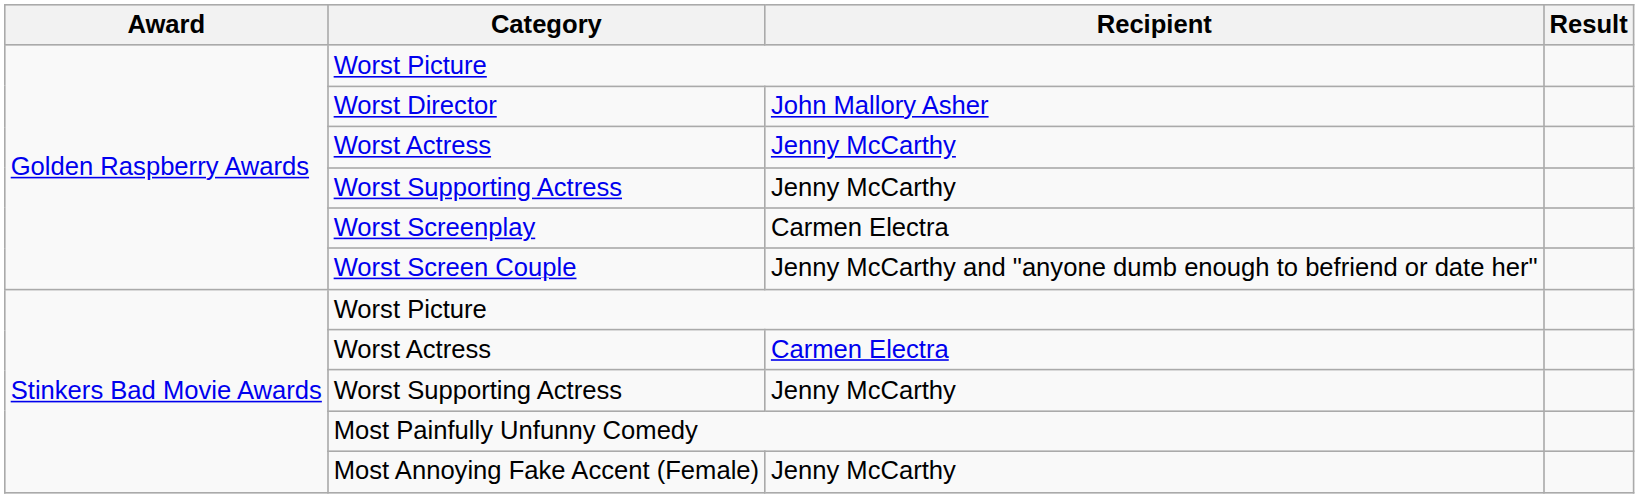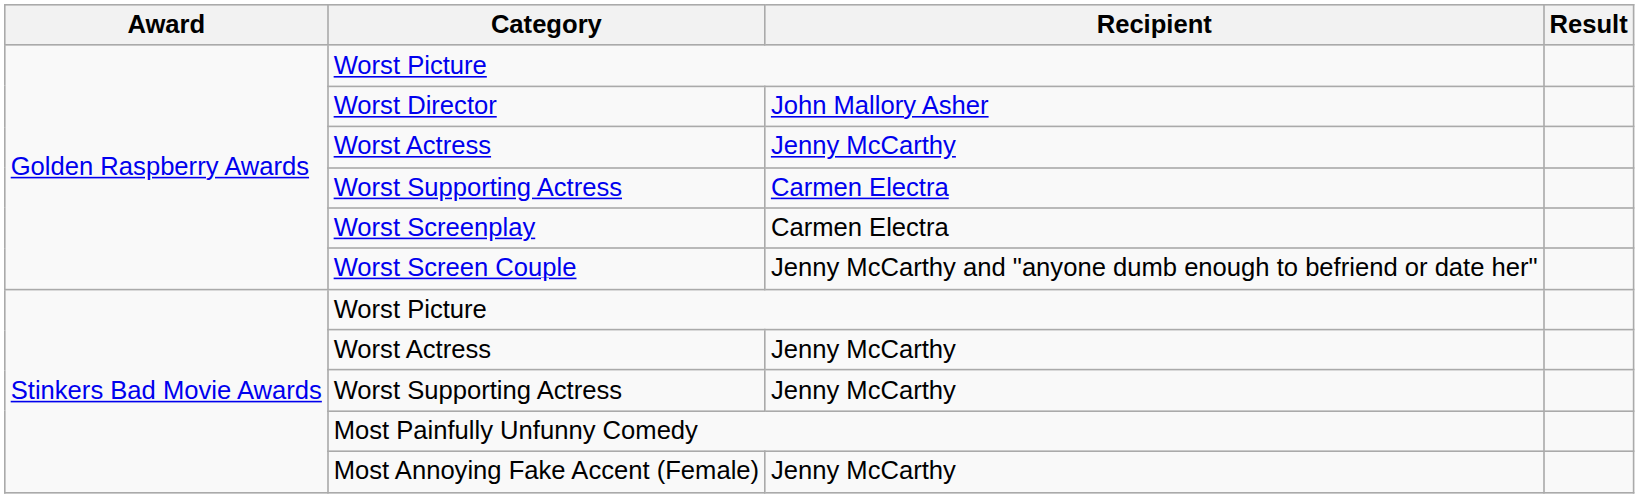Golden Raspberry Awards / Worst Supporting Actress | Recipient: Jenny McCarthy -> Carmen Electra
Stinkers Bad Movie Awards / Worst Actress | Recipient: Carmen Electra -> Jenny McCarthy
